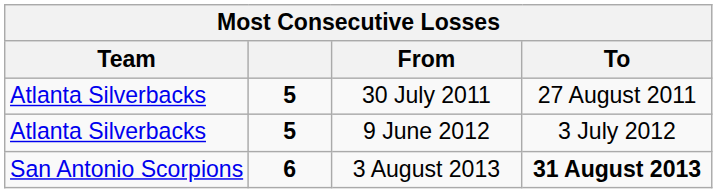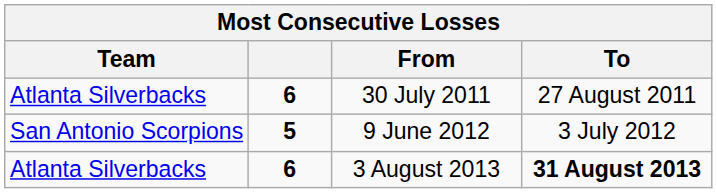30 July 2011 | column 2: 5 -> 6
9 June 2012 | Team: Atlanta Silverbacks -> San Antonio Scorpions
3 August 2013 | Team: San Antonio Scorpions -> Atlanta Silverbacks
